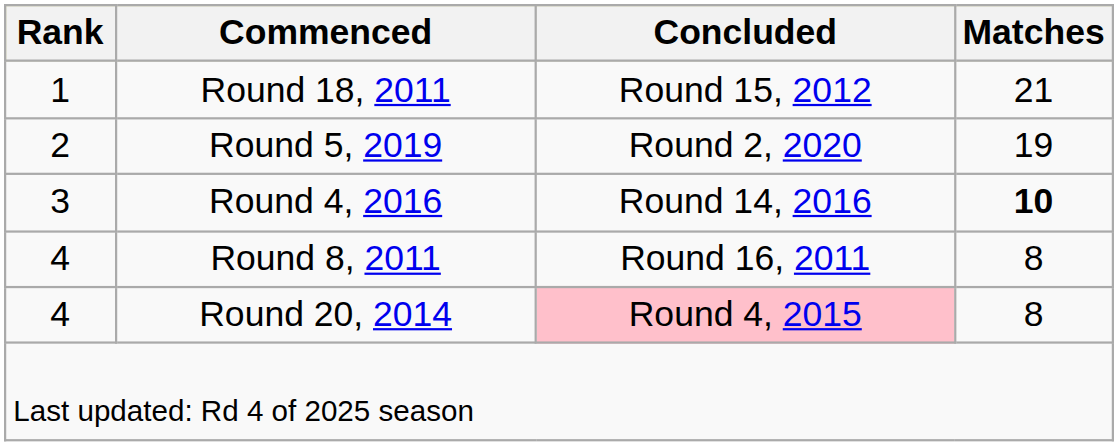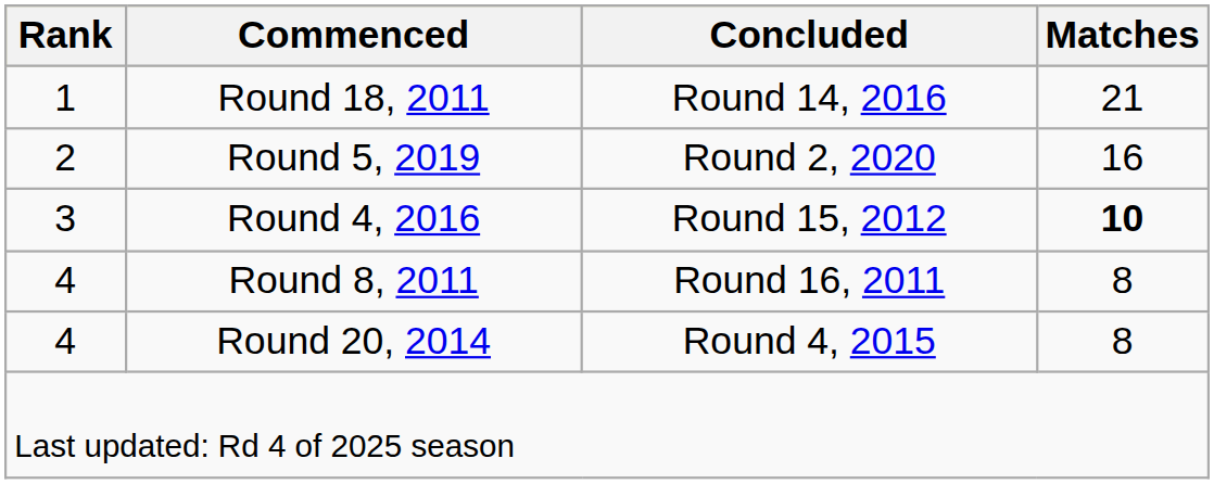Round 18, 2011 | Concluded: Round 15, 2012 -> Round 14, 2016
Round 5, 2019 | Matches: 19 -> 16
Round 4, 2016 | Concluded: Round 14, 2016 -> Round 15, 2012
Round 20, 2014 | Concluded: pink background -> no background
